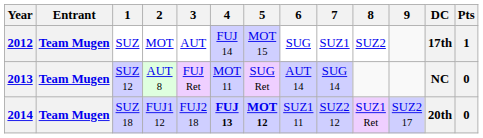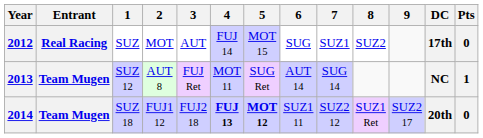2012 | Entrant: Team Mugen -> Real Racing
2012 | Pts: 1 -> 0
2013 | Pts: 0 -> 1
